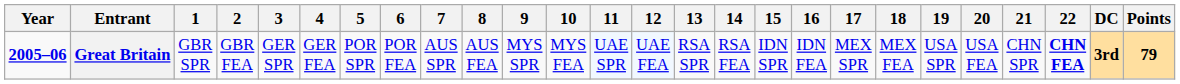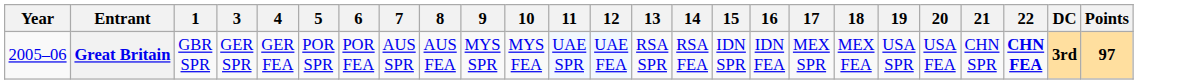- column: 2 | GBR FEA
Great Britain | Year: bold -> normal
Great Britain | Points: 79 -> 97
